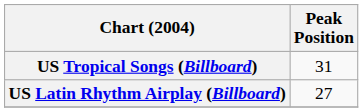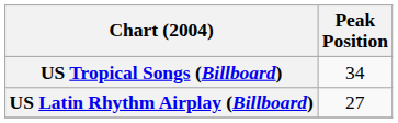US Tropical Songs (Billboard) | Peak Position: 31 -> 34
